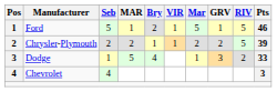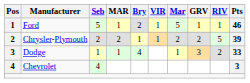Ford | RIV: 5 -> 1
Dodge | MAR: 5 -> 1
